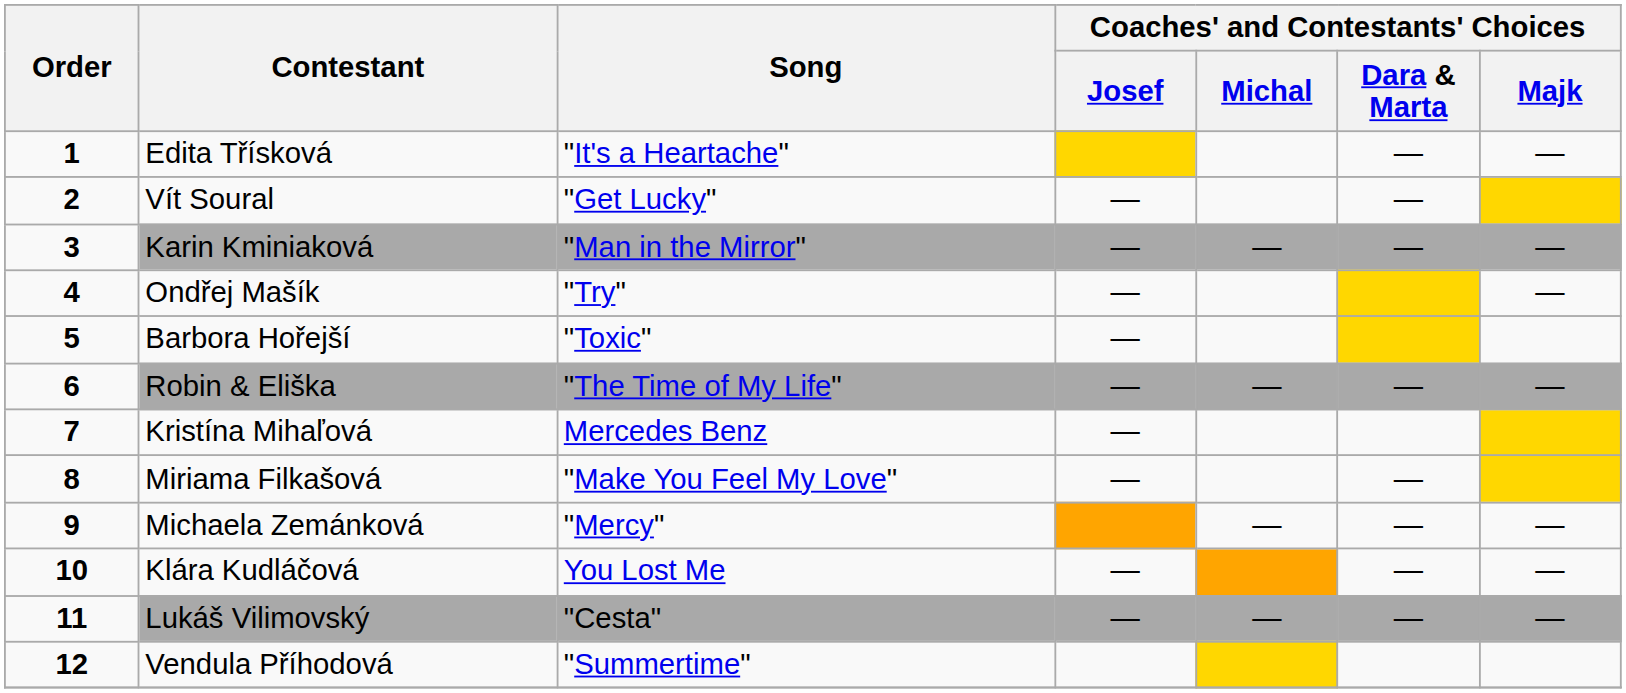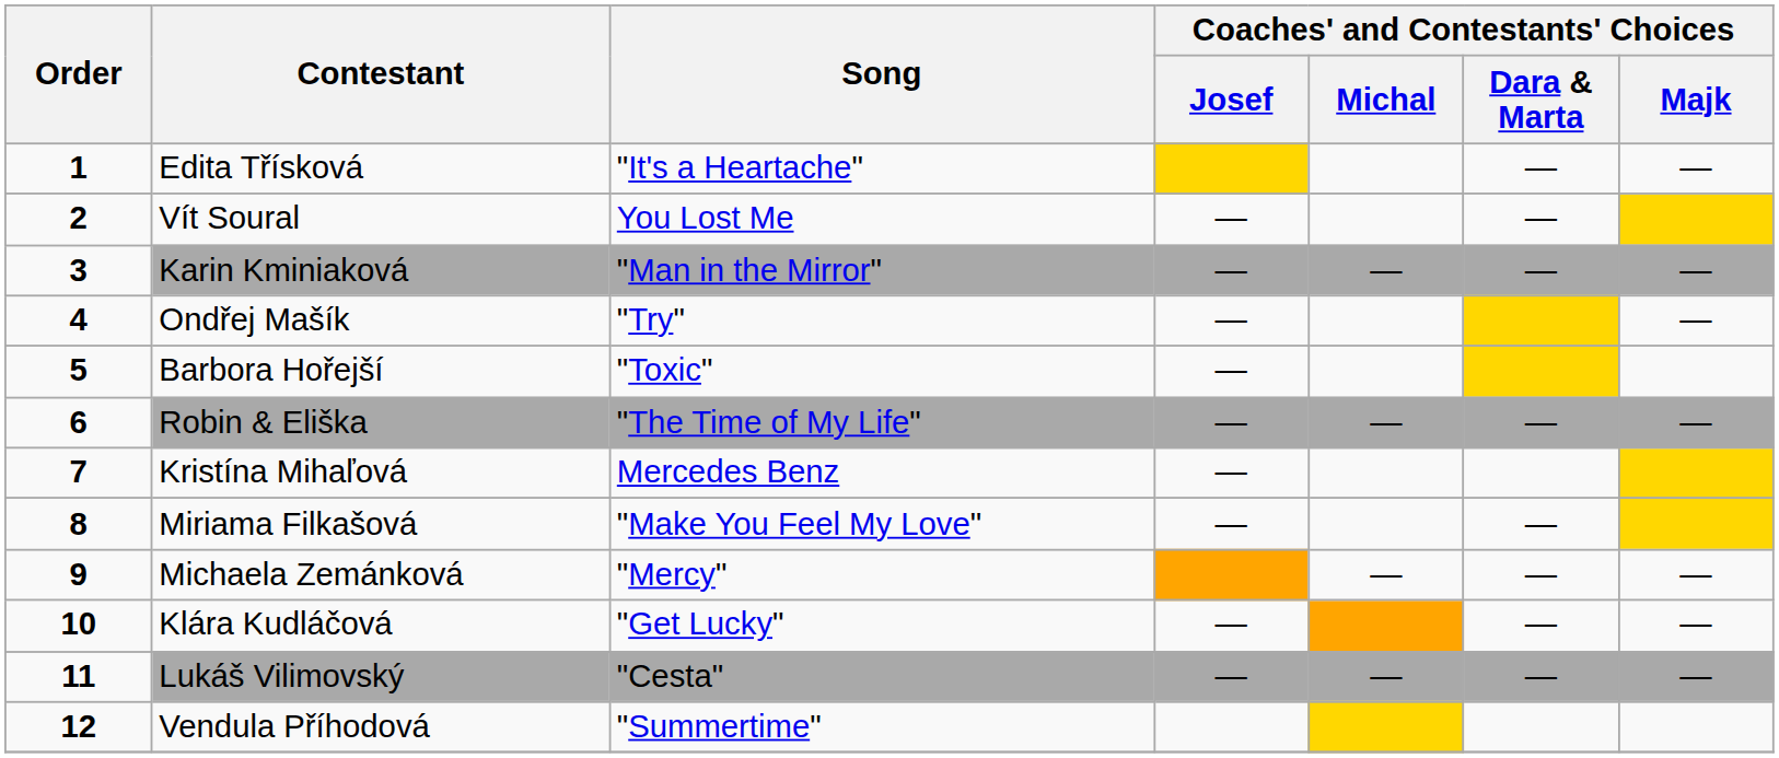Vít Soural | Song: "Get Lucky" -> You Lost Me
Klára Kudláčová | Song: You Lost Me -> "Get Lucky"
